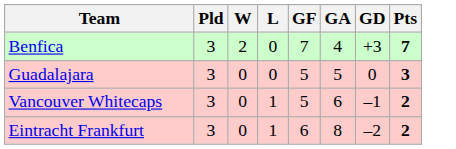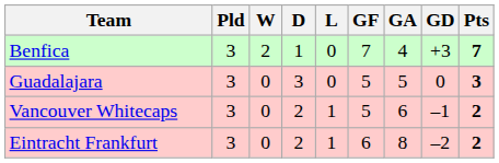+ column: D | 1 | 3 | 2 | 2
